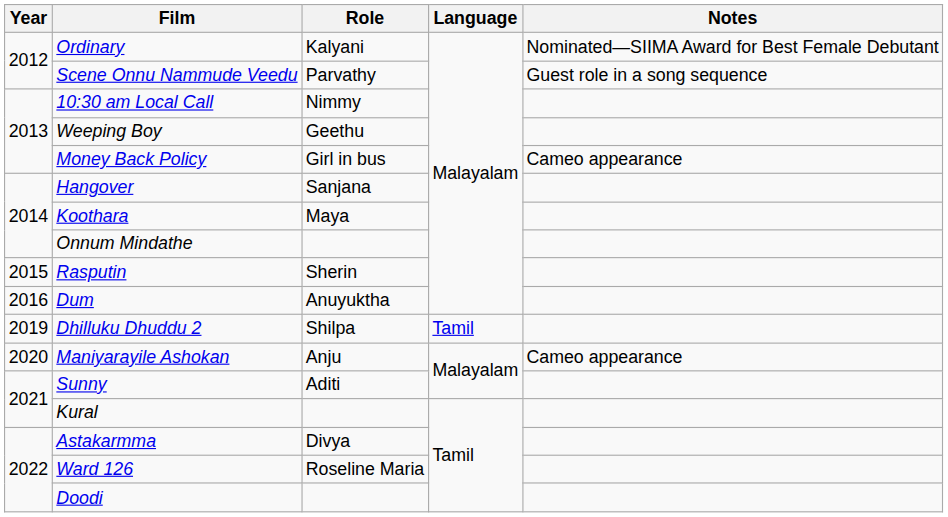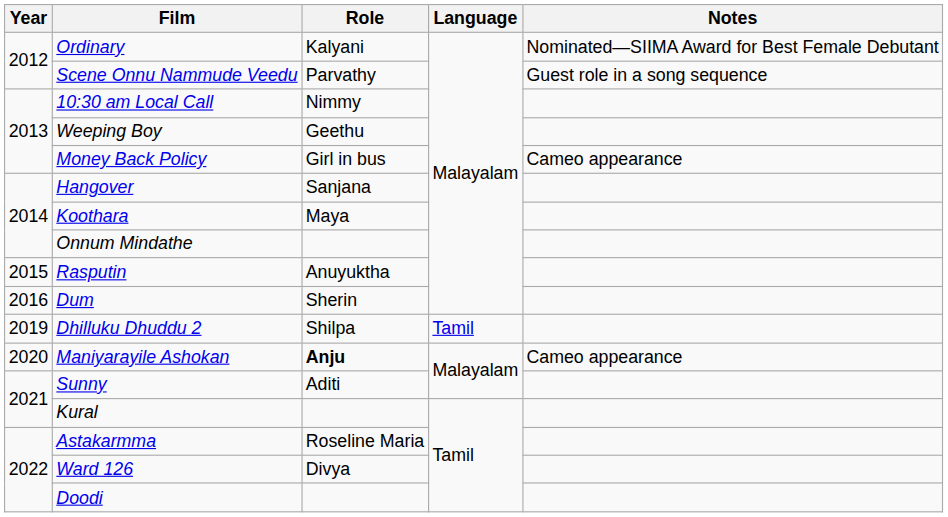Rasputin | Role: Sherin -> Anuyuktha
Dum | Role: Anuyuktha -> Sherin
Maniyarayile Ashokan | Role: normal -> bold
Astakarmma | Role: Divya -> Roseline Maria
Ward 126 | Role: Roseline Maria -> Divya
